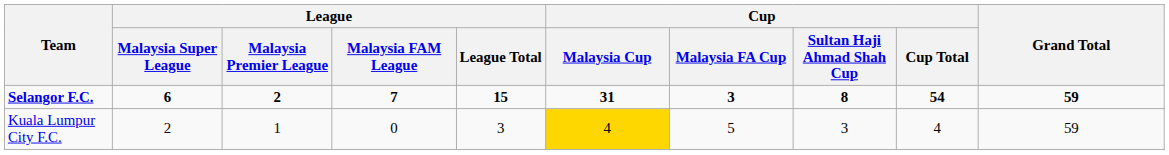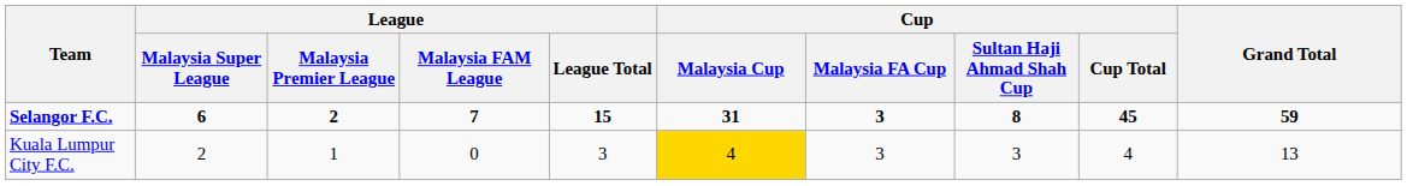Selangor F.C. | Cup / Cup Total: 54 -> 45
Kuala Lumpur City F.C. | Cup / Malaysia FA Cup: 5 -> 3
Kuala Lumpur City F.C. | Grand Total: 59 -> 13
